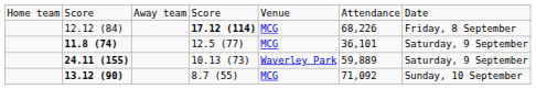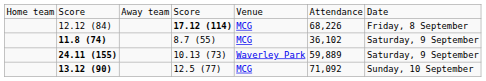11.8 (74) | column 4: 12.5 (77) -> 8.7 (55)
11.8 (74) | column 6: 36,101 -> 36,102
13.12 (90) | column 4: 8.7 (55) -> 12.5 (77)
